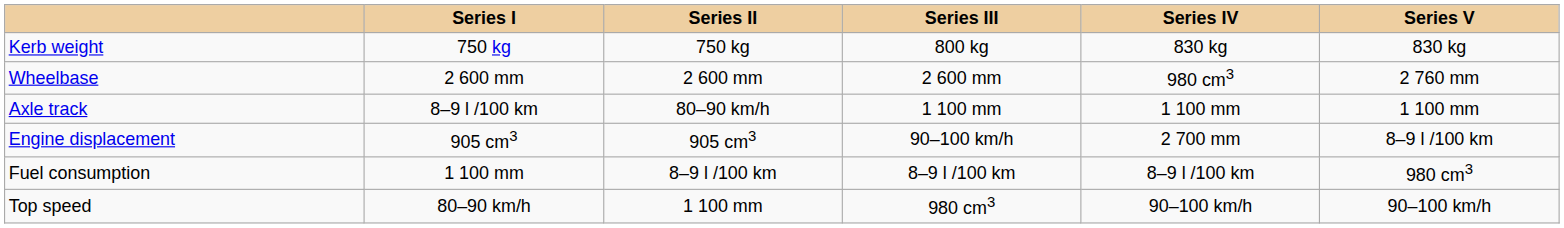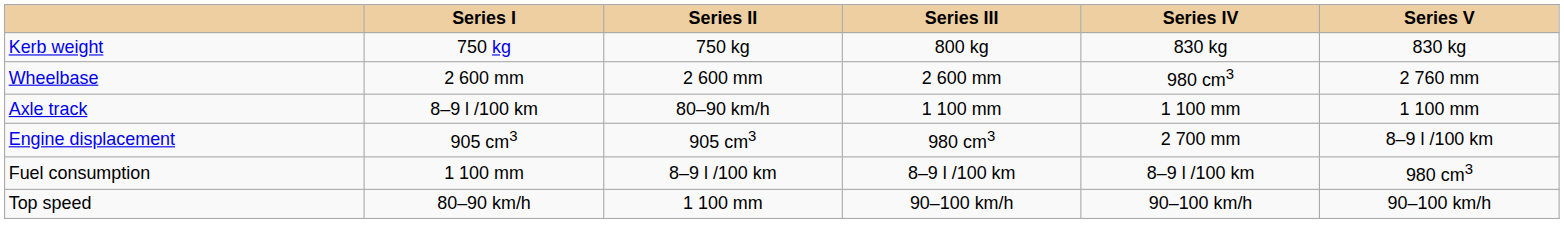Engine displacement | Series III: 90–100 km/h -> 980 cm3
Top speed | Series III: 980 cm3 -> 90–100 km/h
